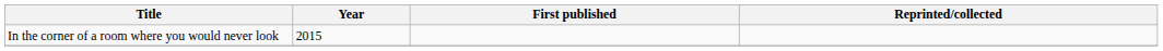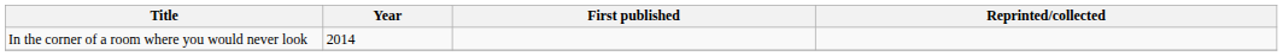In the corner of a room where you would never look | Year: 2015 -> 2014
